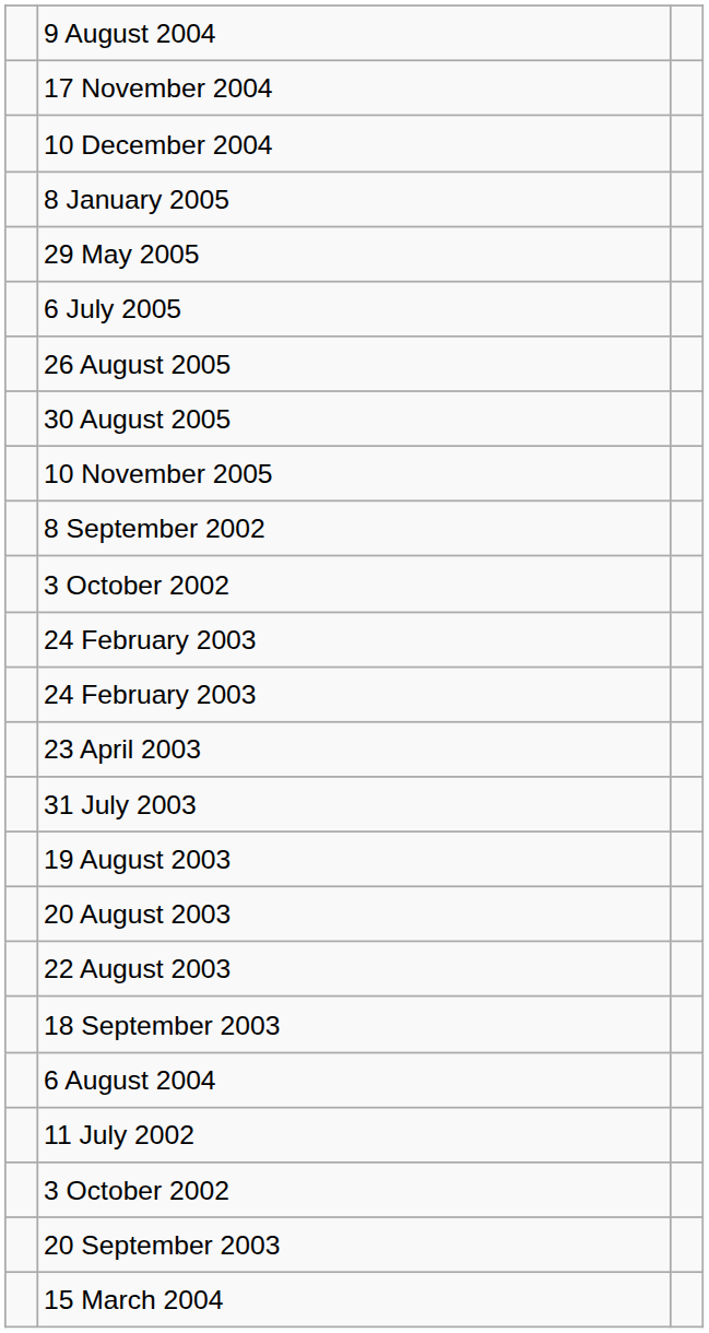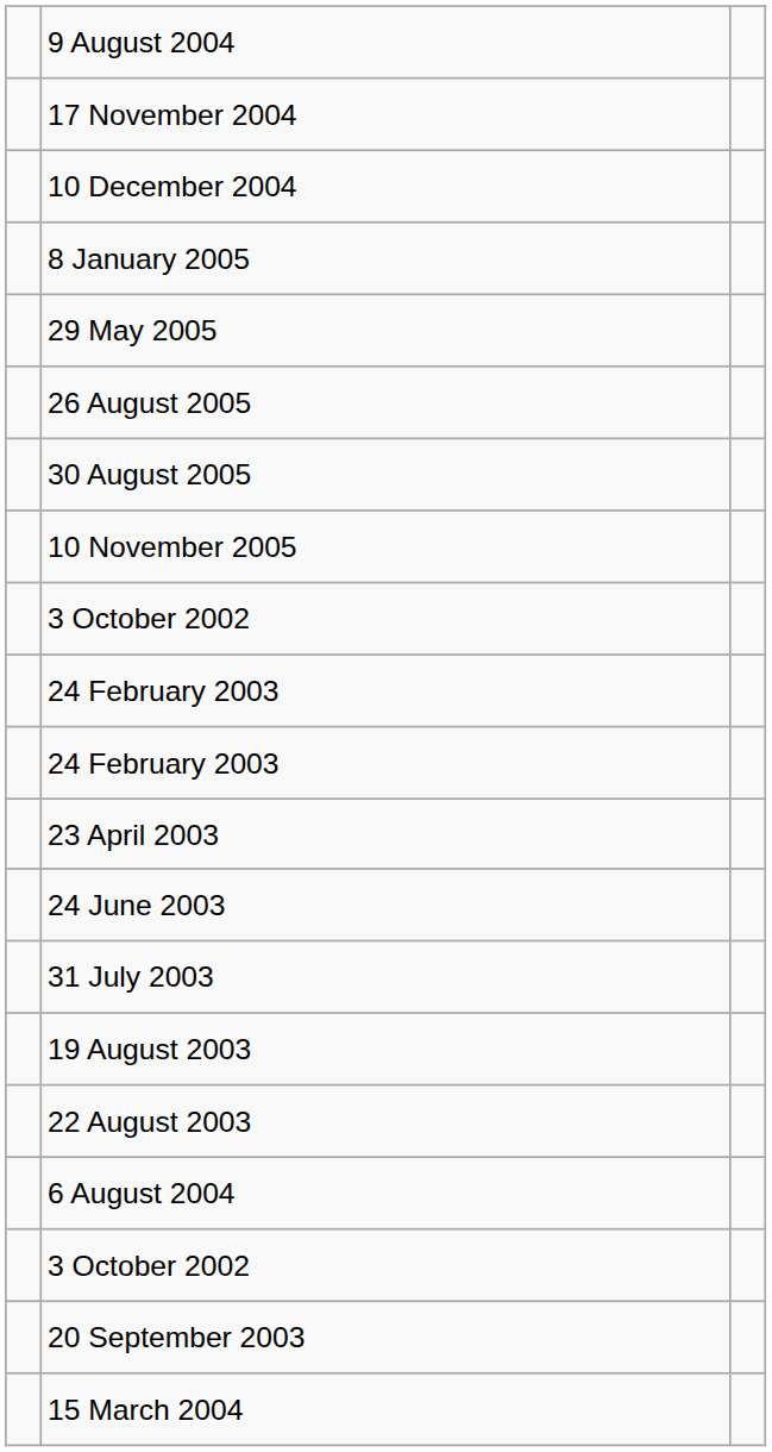- row: 6 July 2005
- row: 8 September 2002
+ row: 24 June 2003
- row: 20 August 2003
- row: 18 September 2003
- row: 11 July 2002
